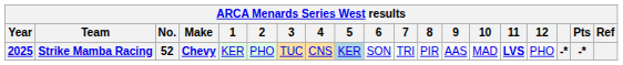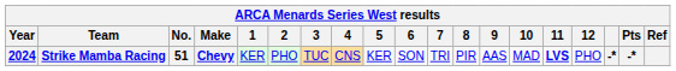Strike Mamba Racing | Year: 2025 -> 2024
Strike Mamba Racing | No.: 52 -> 51
Strike Mamba Racing | 5: lightblue background -> no background
